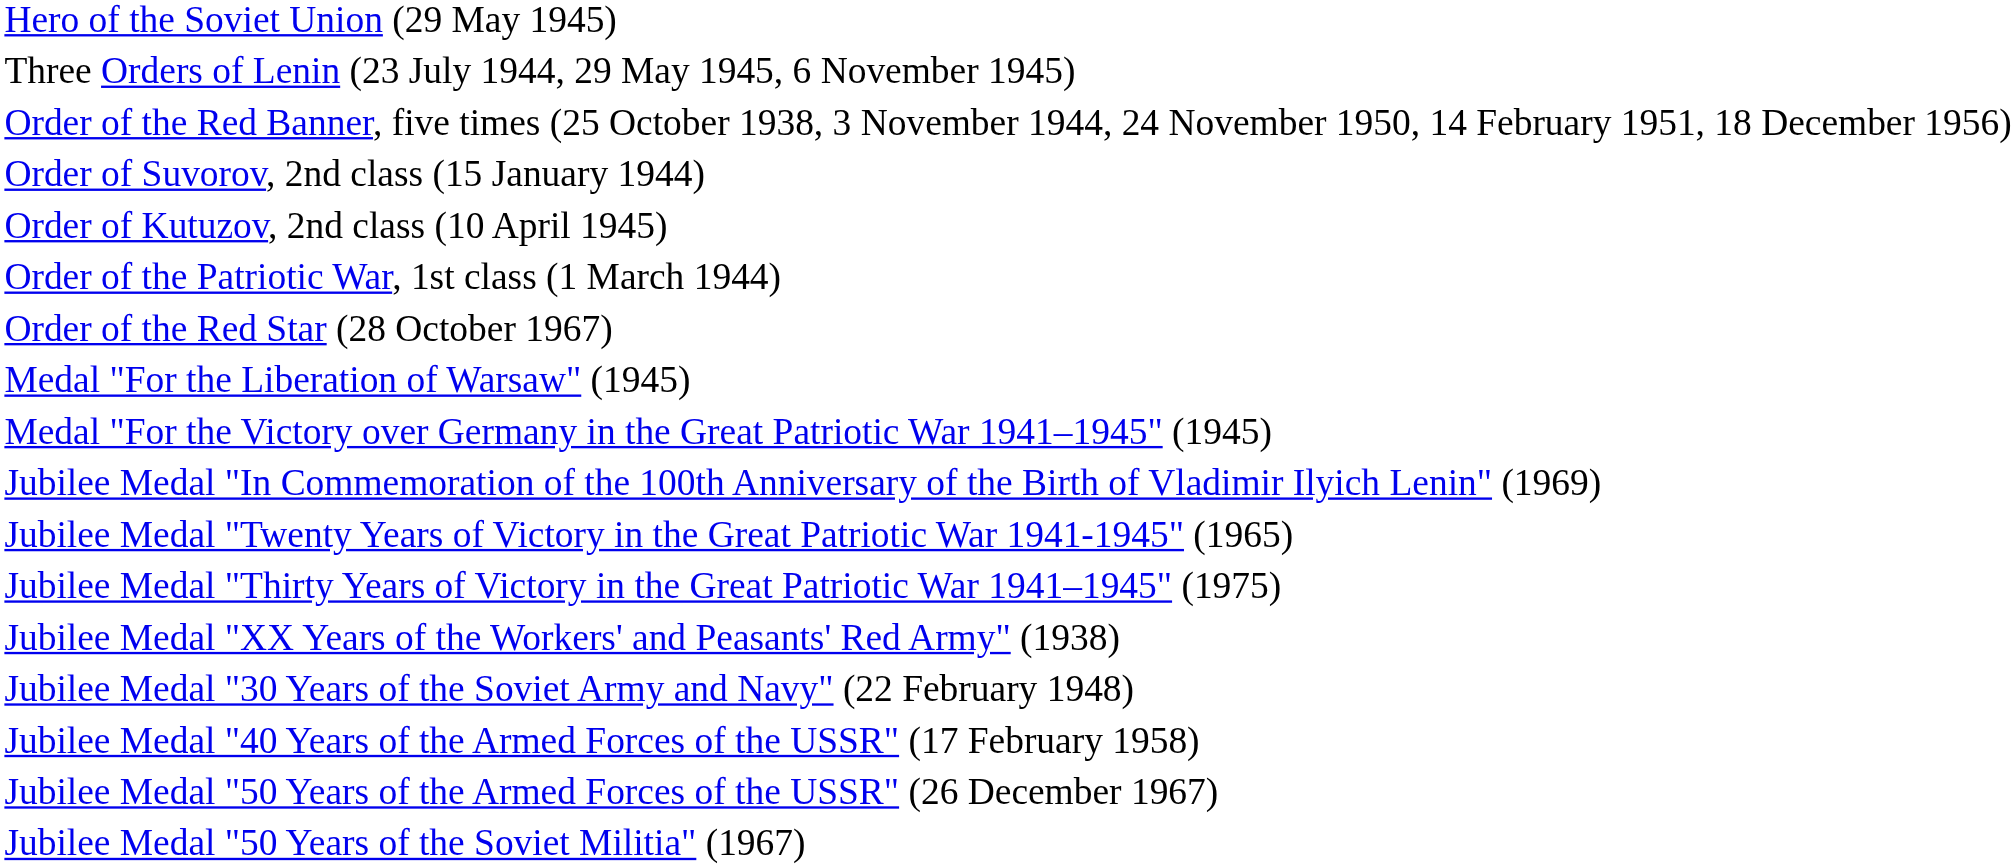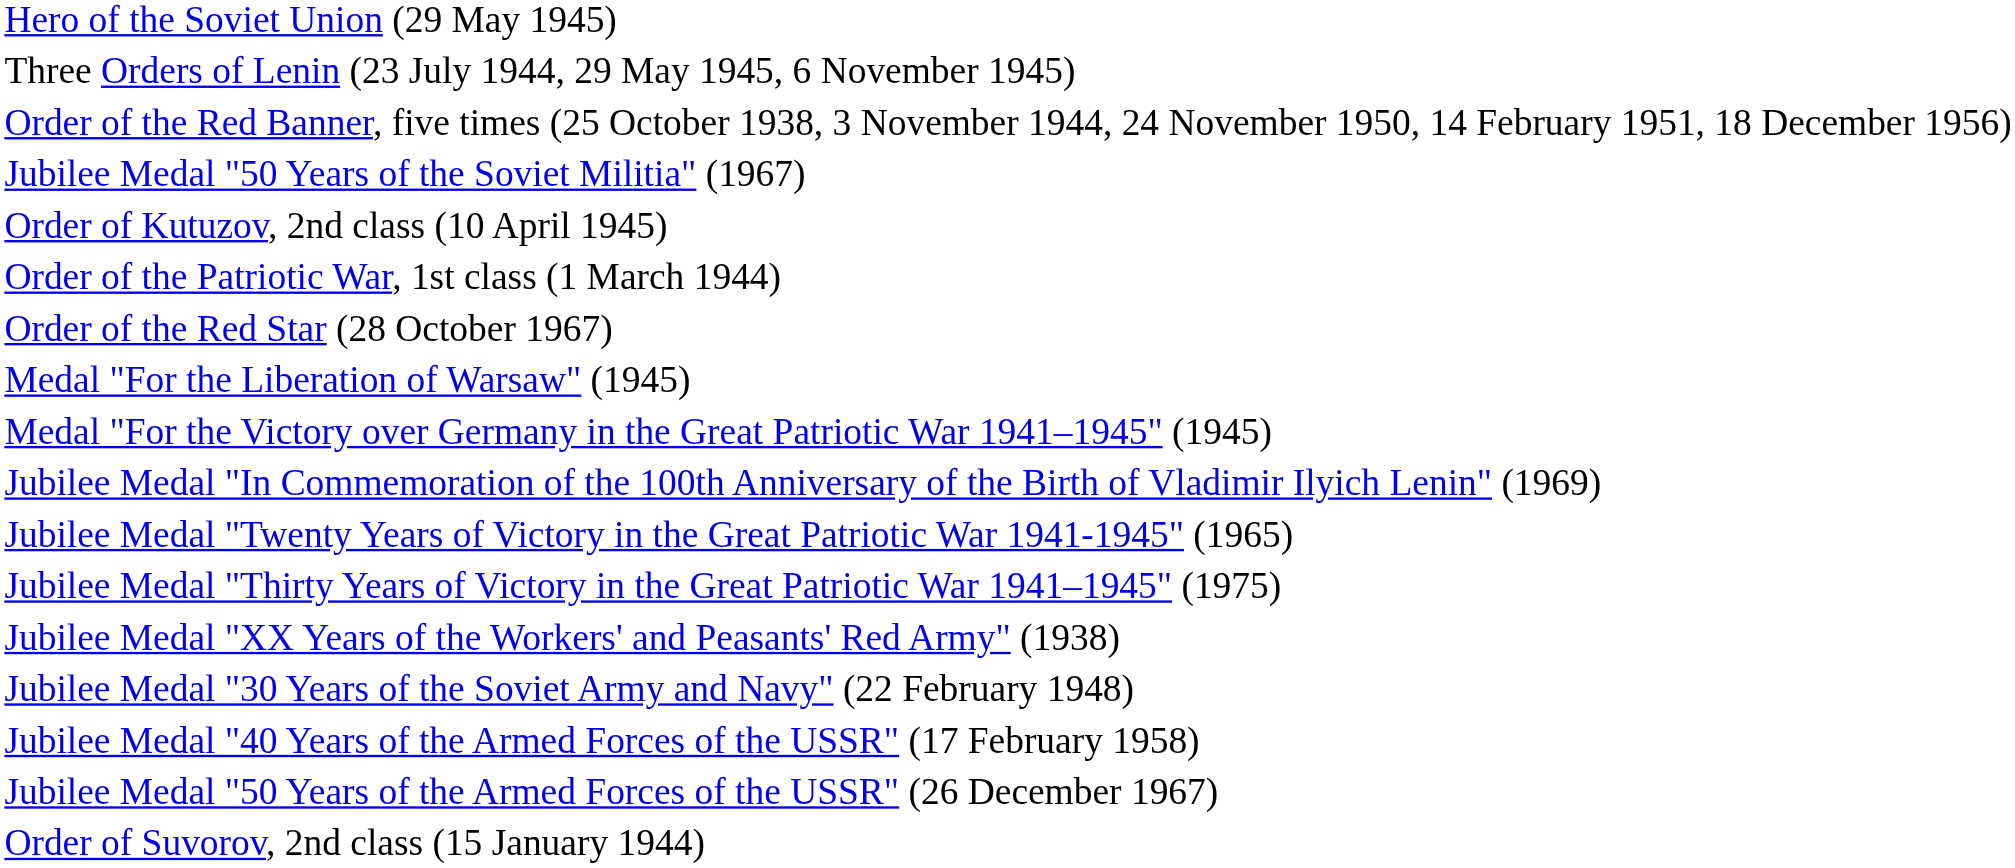rows swapped: Order of Suvorov, 2nd class (15 January 1944) <-> Jubilee Medal "50 Years of the Soviet Militia" (1967)
